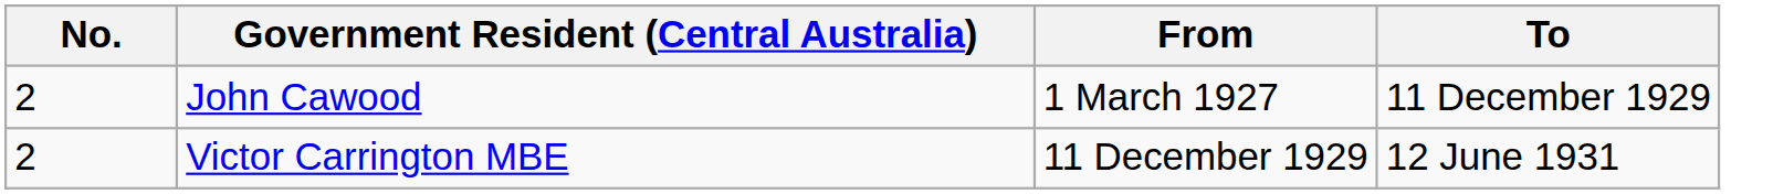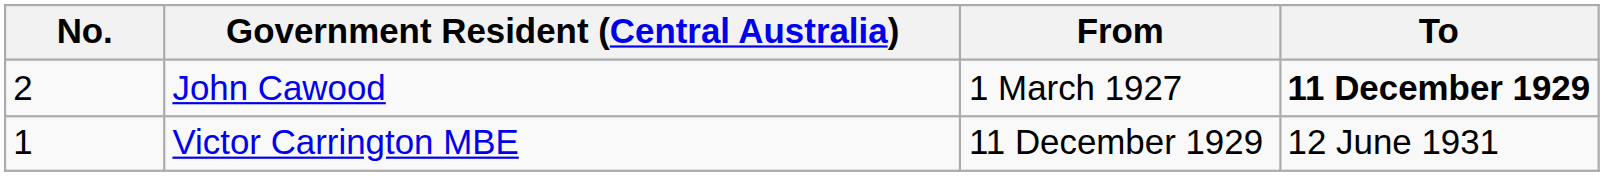John Cawood | To: normal -> bold
Victor Carrington MBE | No.: 2 -> 1
